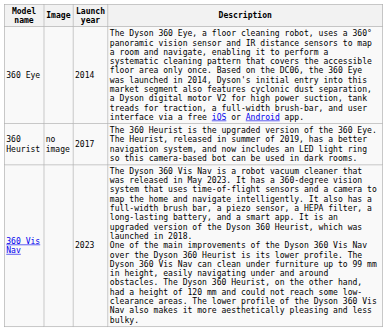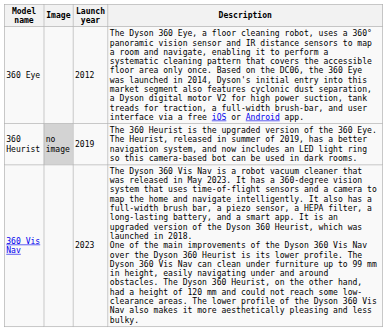360 Eye | Launch year: 2014 -> 2012
360 Heurist | Image: no background -> lightgrey background
360 Heurist | Launch year: 2017 -> 2019
